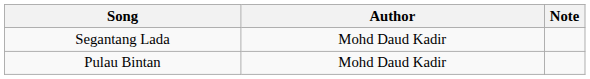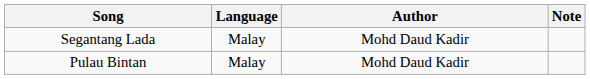+ column: Language | Malay | Malay
